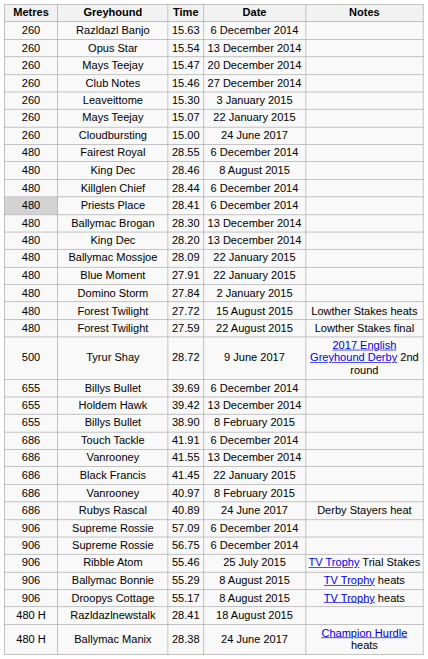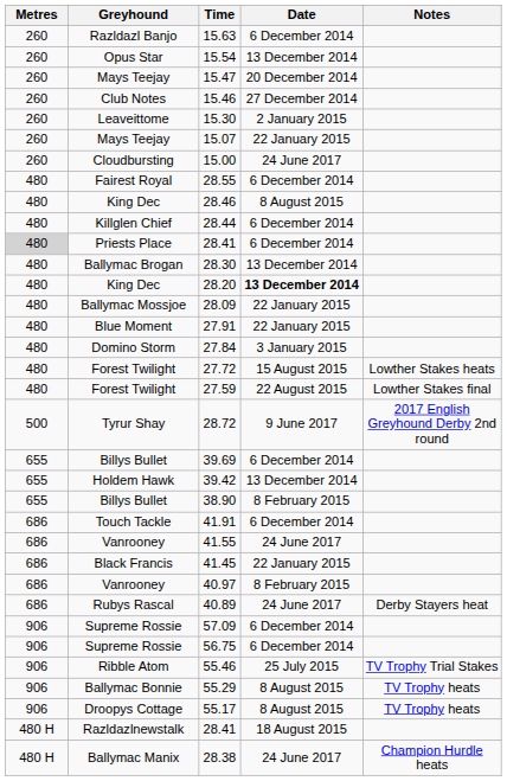15.30 | Date: 3 January 2015 -> 2 January 2015
28.20 | Date: normal -> bold
27.84 | Date: 2 January 2015 -> 3 January 2015
41.55 | Date: 13 December 2014 -> 24 June 2017
